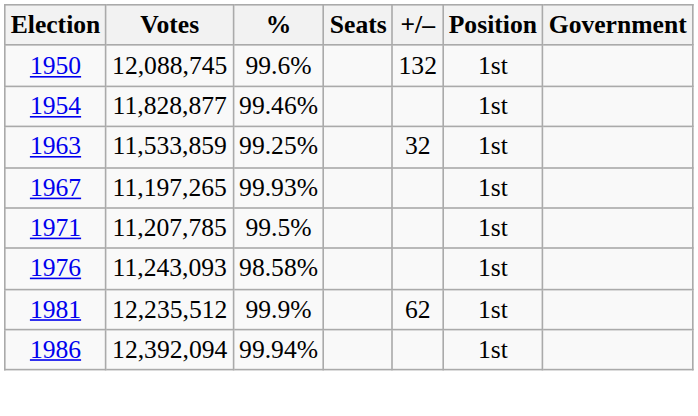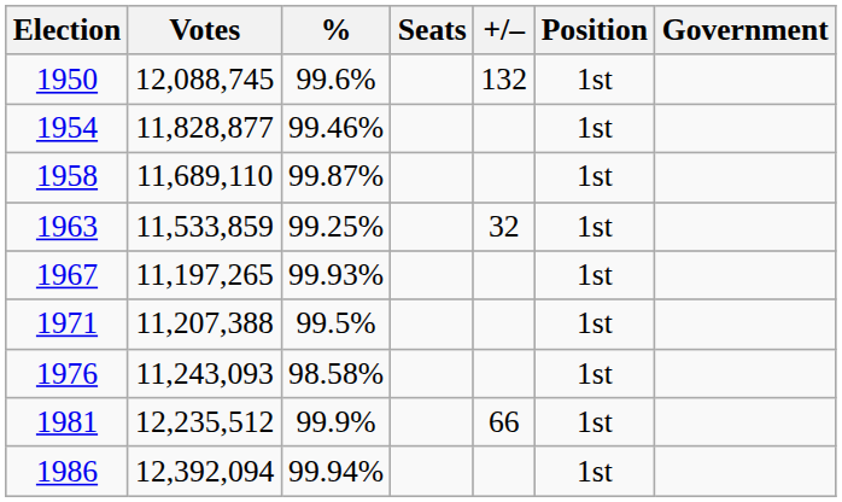+ row: 1958 | 11,689,110 | 99.87% | 1st
1971 | Votes: 11,207,785 -> 11,207,388
1981 | +/–: 62 -> 66
